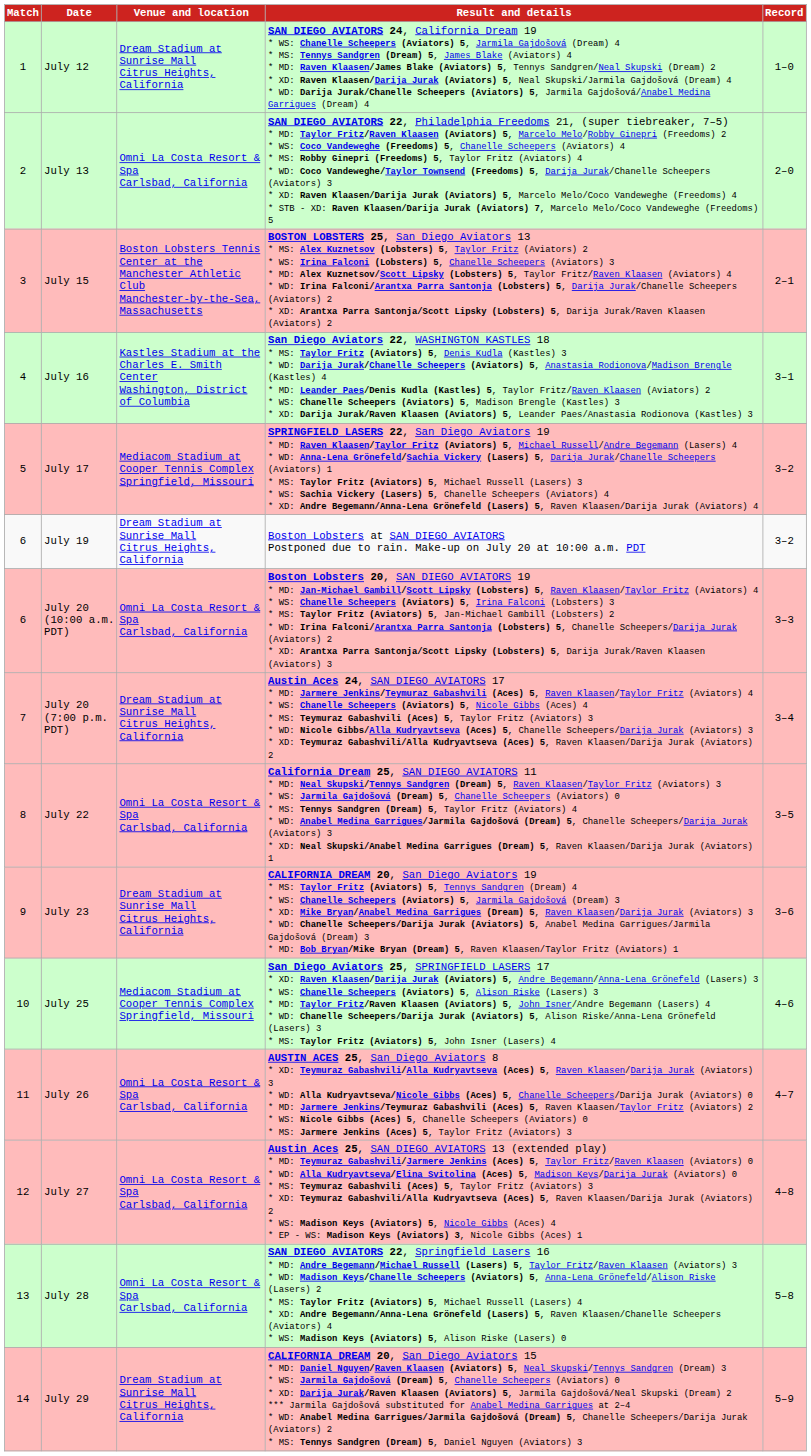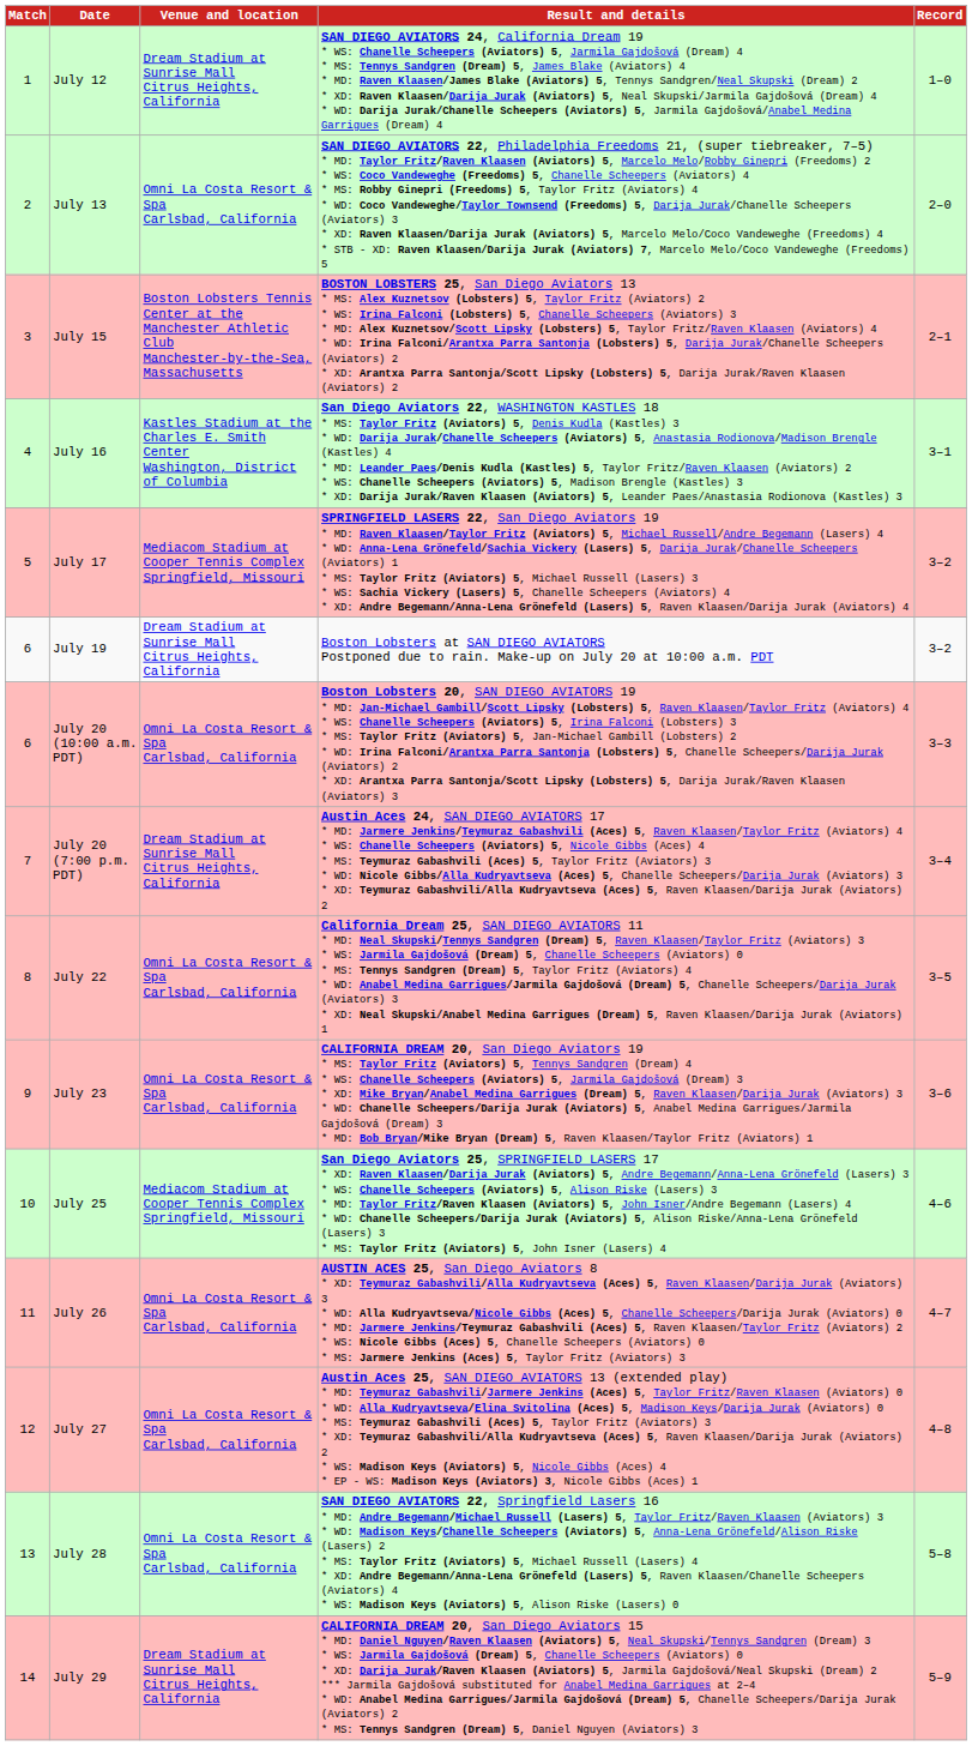July 23 | Venue and location: Dream Stadium at Sunrise Mall Citrus Heights, California -> Omni La Costa Resort & Spa Carlsbad, California
